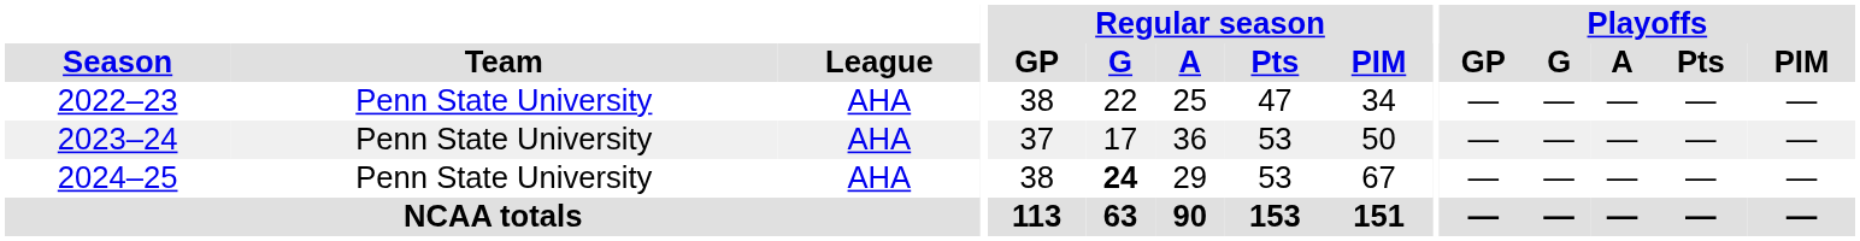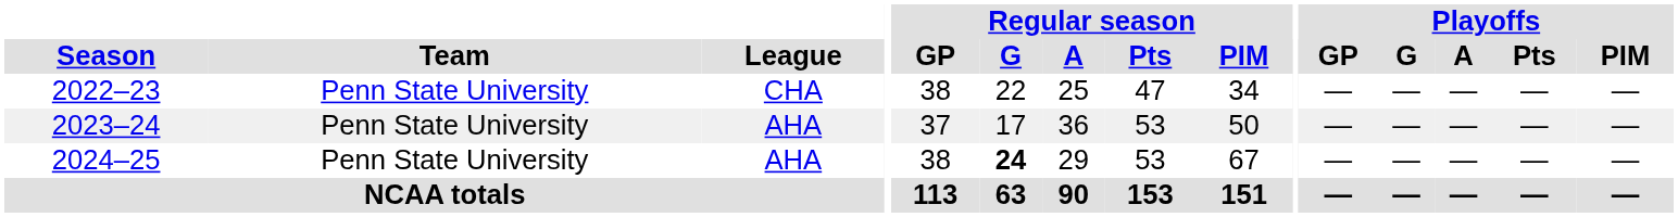2022–23 | League: AHA -> CHA
